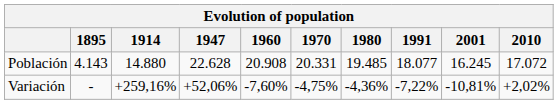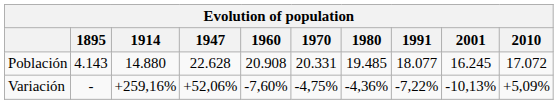Variación | 2001: -10,81% -> -10,13%
Variación | 2010: +2,02% -> +5,09%
